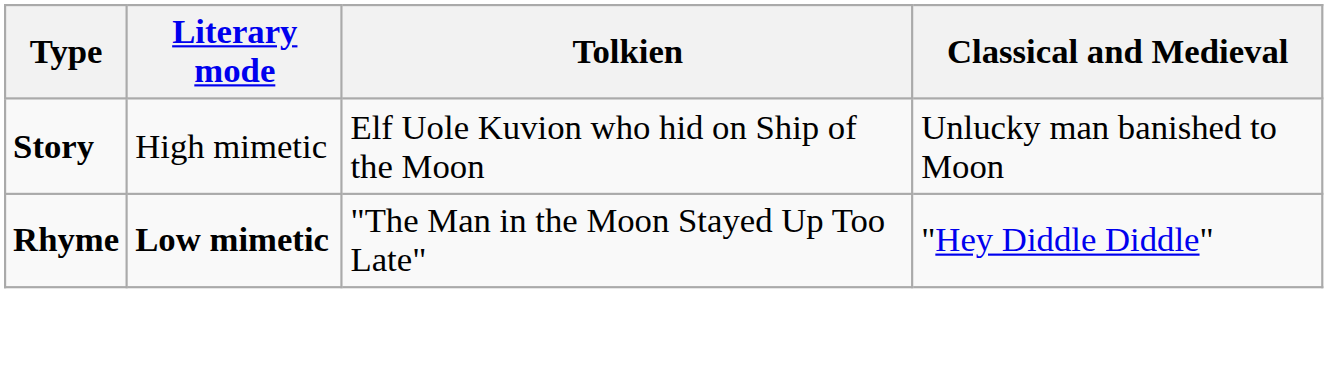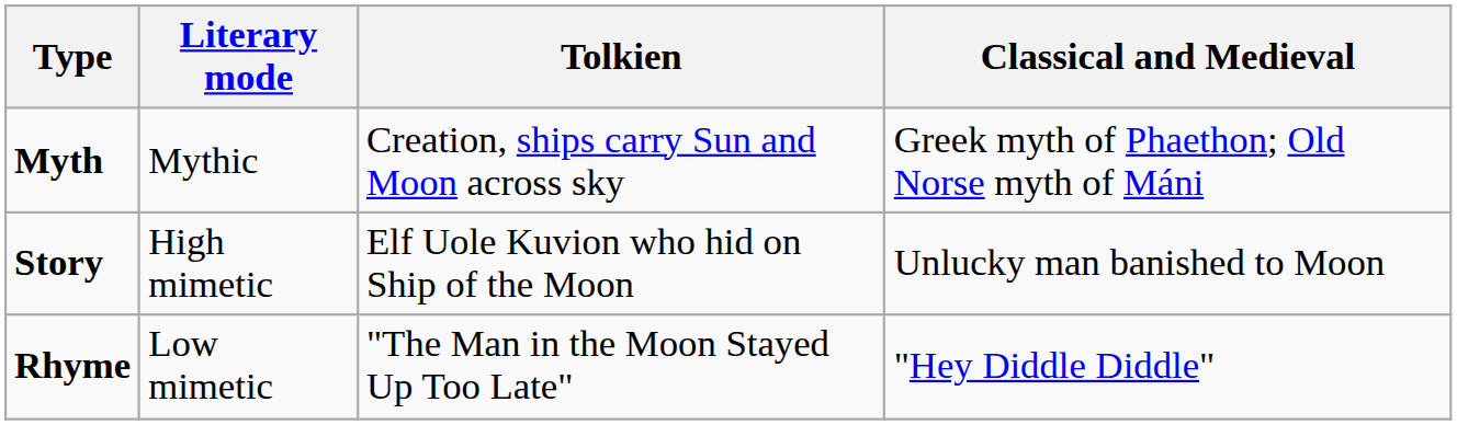+ row: Myth | Mythic | Creation, ships carry Sun and Moon across sky | Greek myth of Phaethon; Old Norse myth of Máni
Rhyme | Literary mode: bold -> normal
